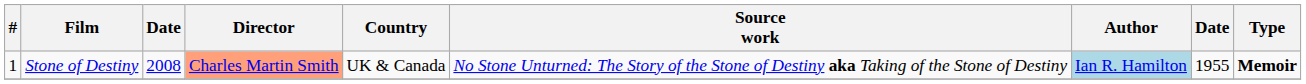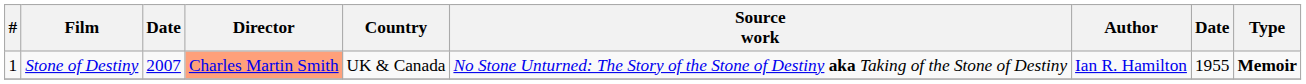Stone of Destiny | column 3: 2008 -> 2007
Stone of Destiny | Author: lightblue background -> no background
